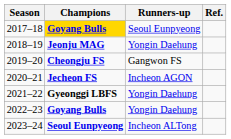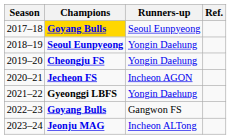2018–19 | Champions: Jeonju MAG -> Seoul Eunpyeong
2019–20 | Runners-up: Gangwon FS -> Yongin Daehung
2022–23 | Runners-up: Yongin Daehung -> Gangwon FS
2023–24 | Champions: Seoul Eunpyeong -> Jeonju MAG
